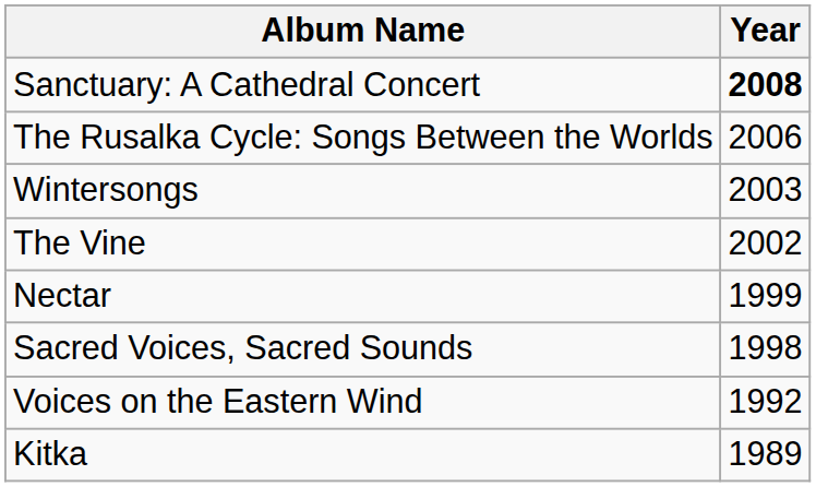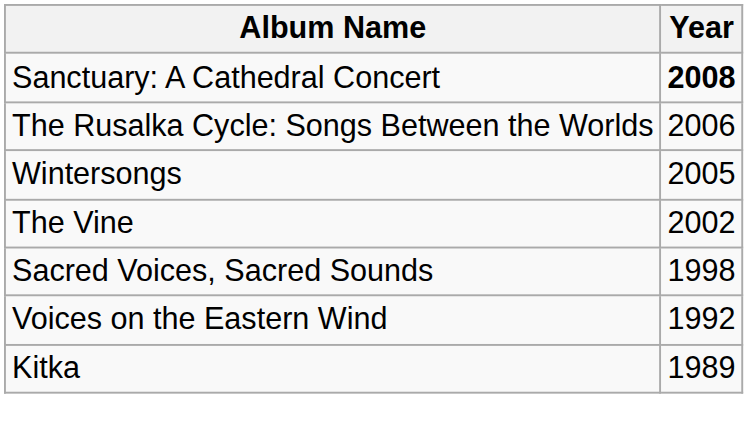Wintersongs | Year: 2003 -> 2005
- row: Nectar | 1999
